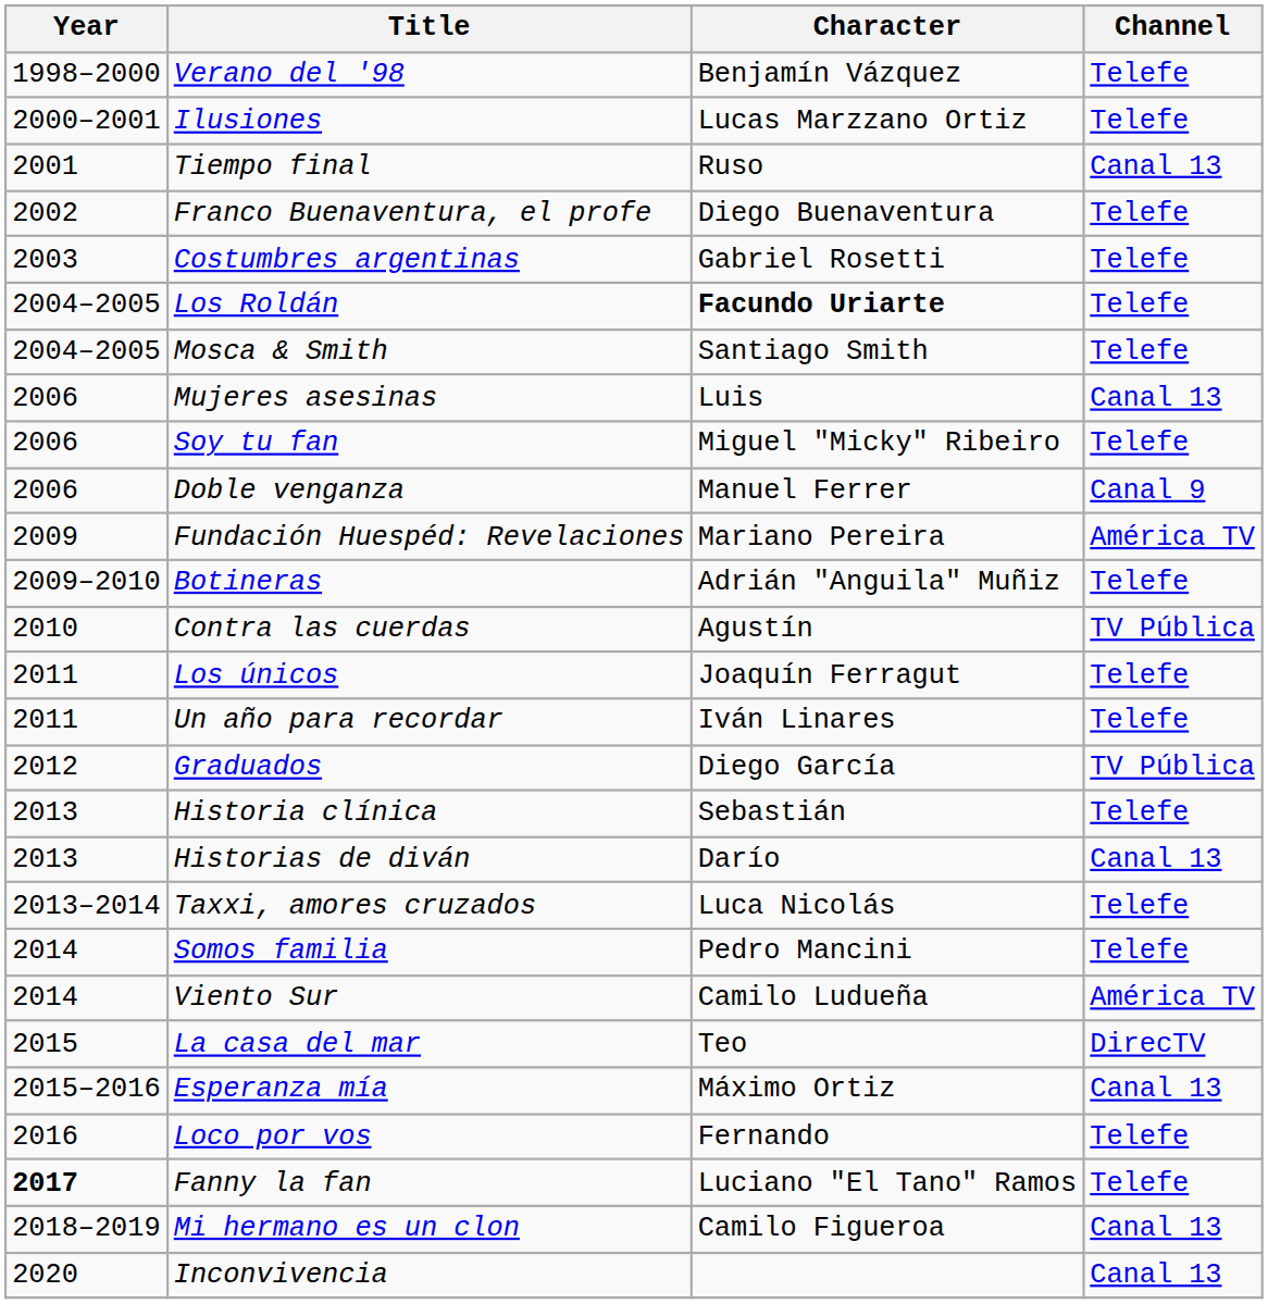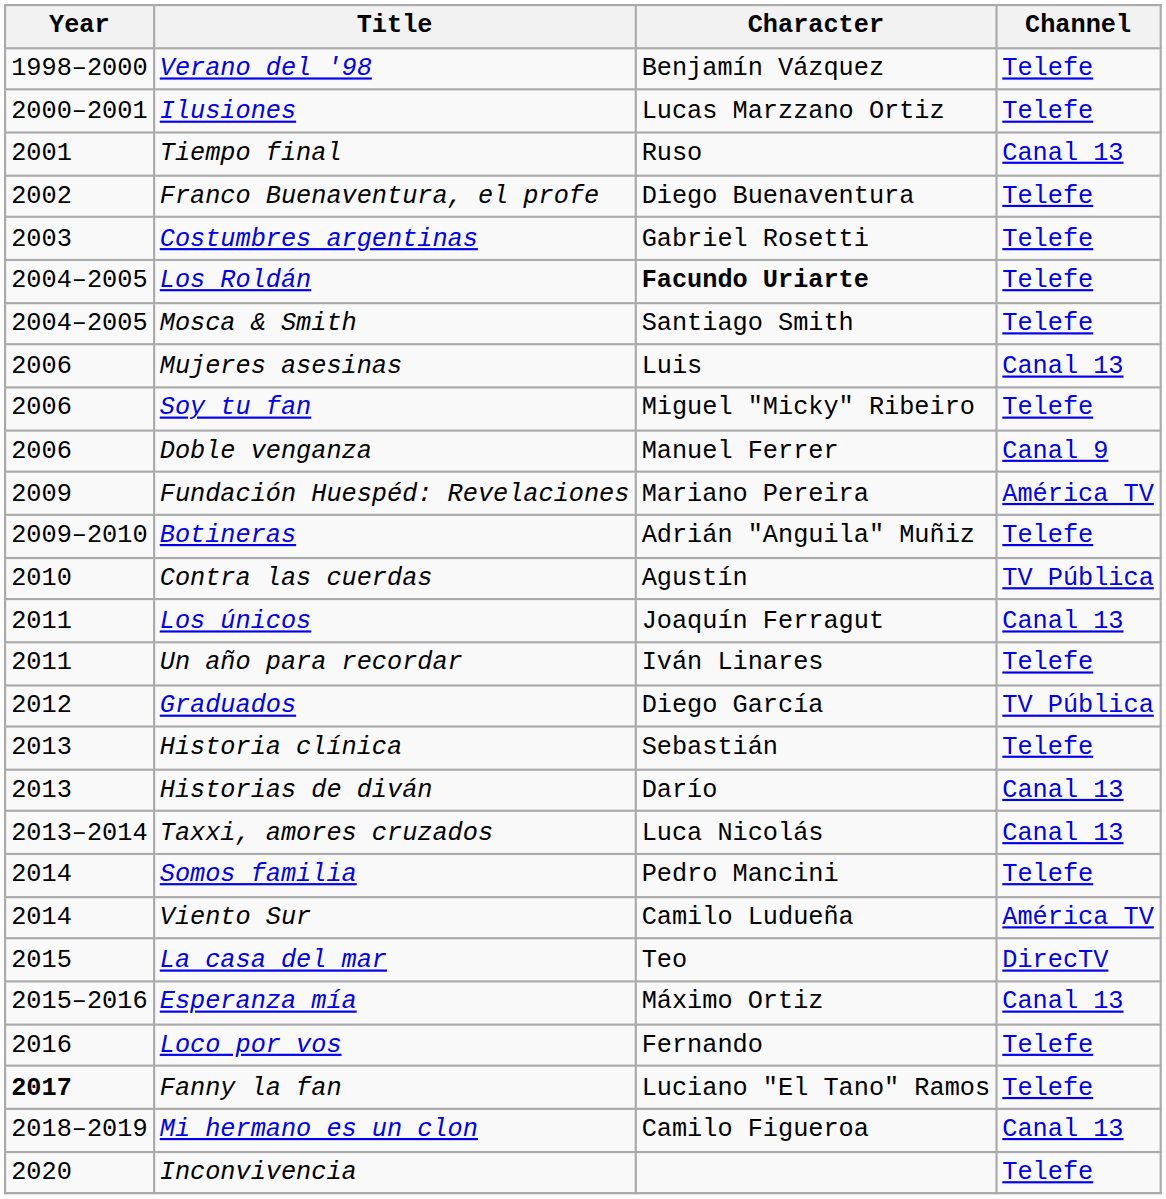Los únicos | Channel: Telefe -> Canal 13
Taxxi, amores cruzados | Channel: Telefe -> Canal 13
Inconvivencia | Channel: Canal 13 -> Telefe
